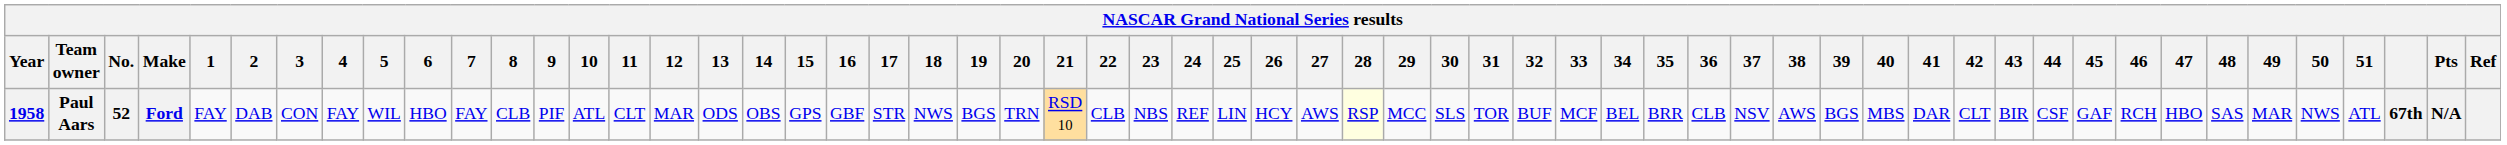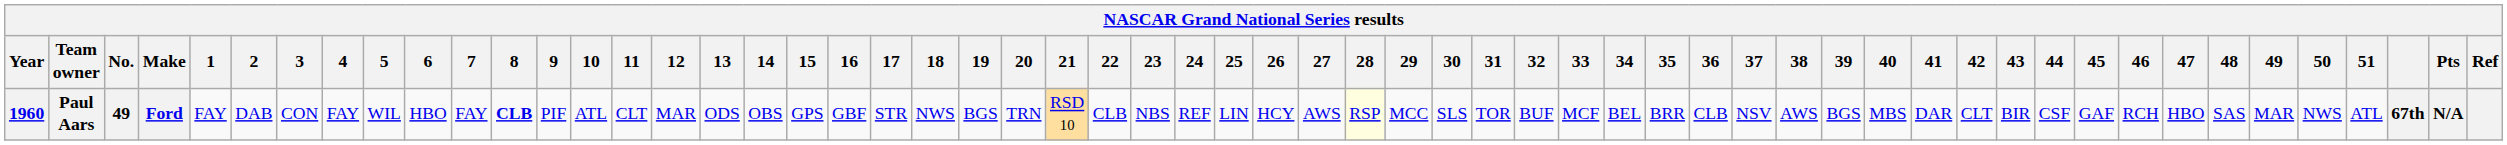Paul Aars | Year: 1958 -> 1960
Paul Aars | No.: 52 -> 49
Paul Aars | 8: normal -> bold
